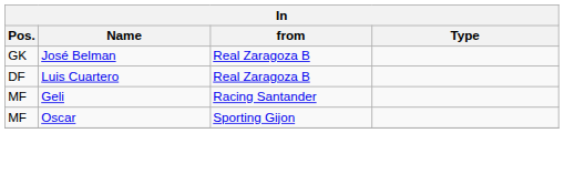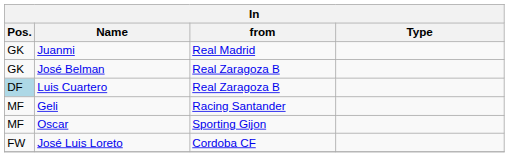+ row: GK | Juanmi | Real Madrid
Luis Cuartero | Pos.: no background -> lightblue background
+ row: FW | José Luis Loreto | Cordoba CF
